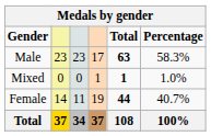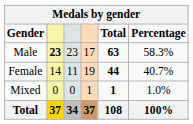Male | column 2: normal -> bold
rows swapped: Female <-> Mixed
